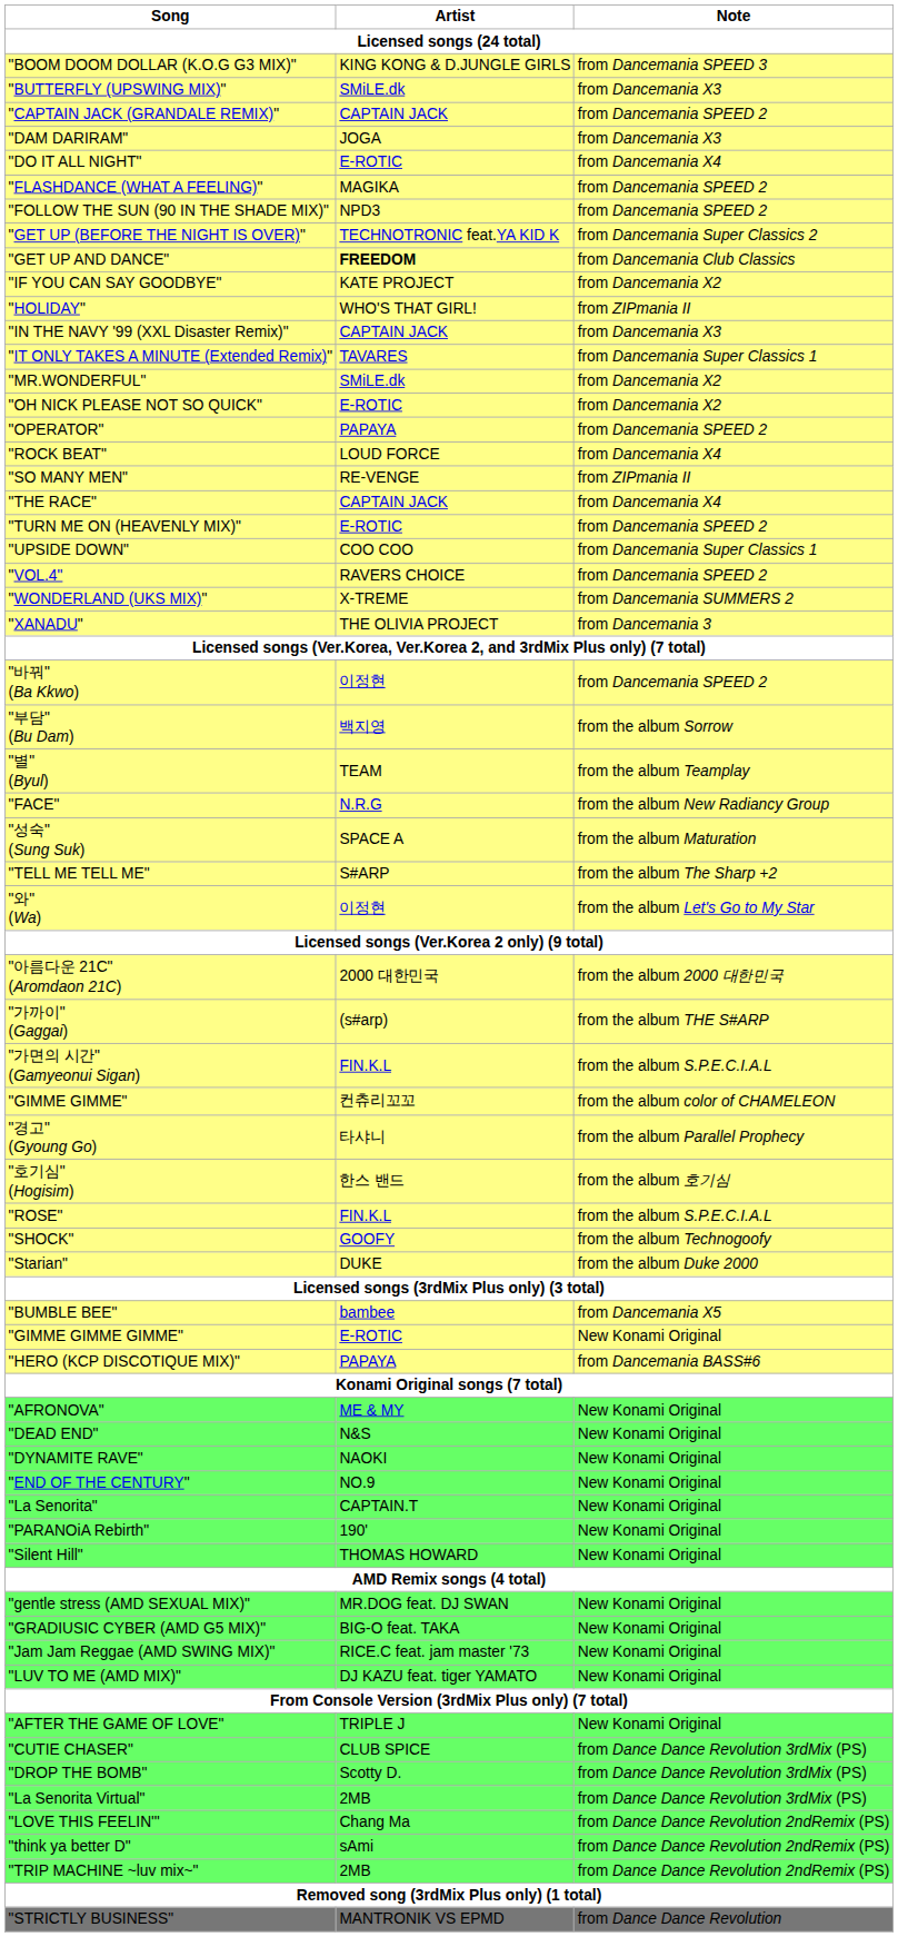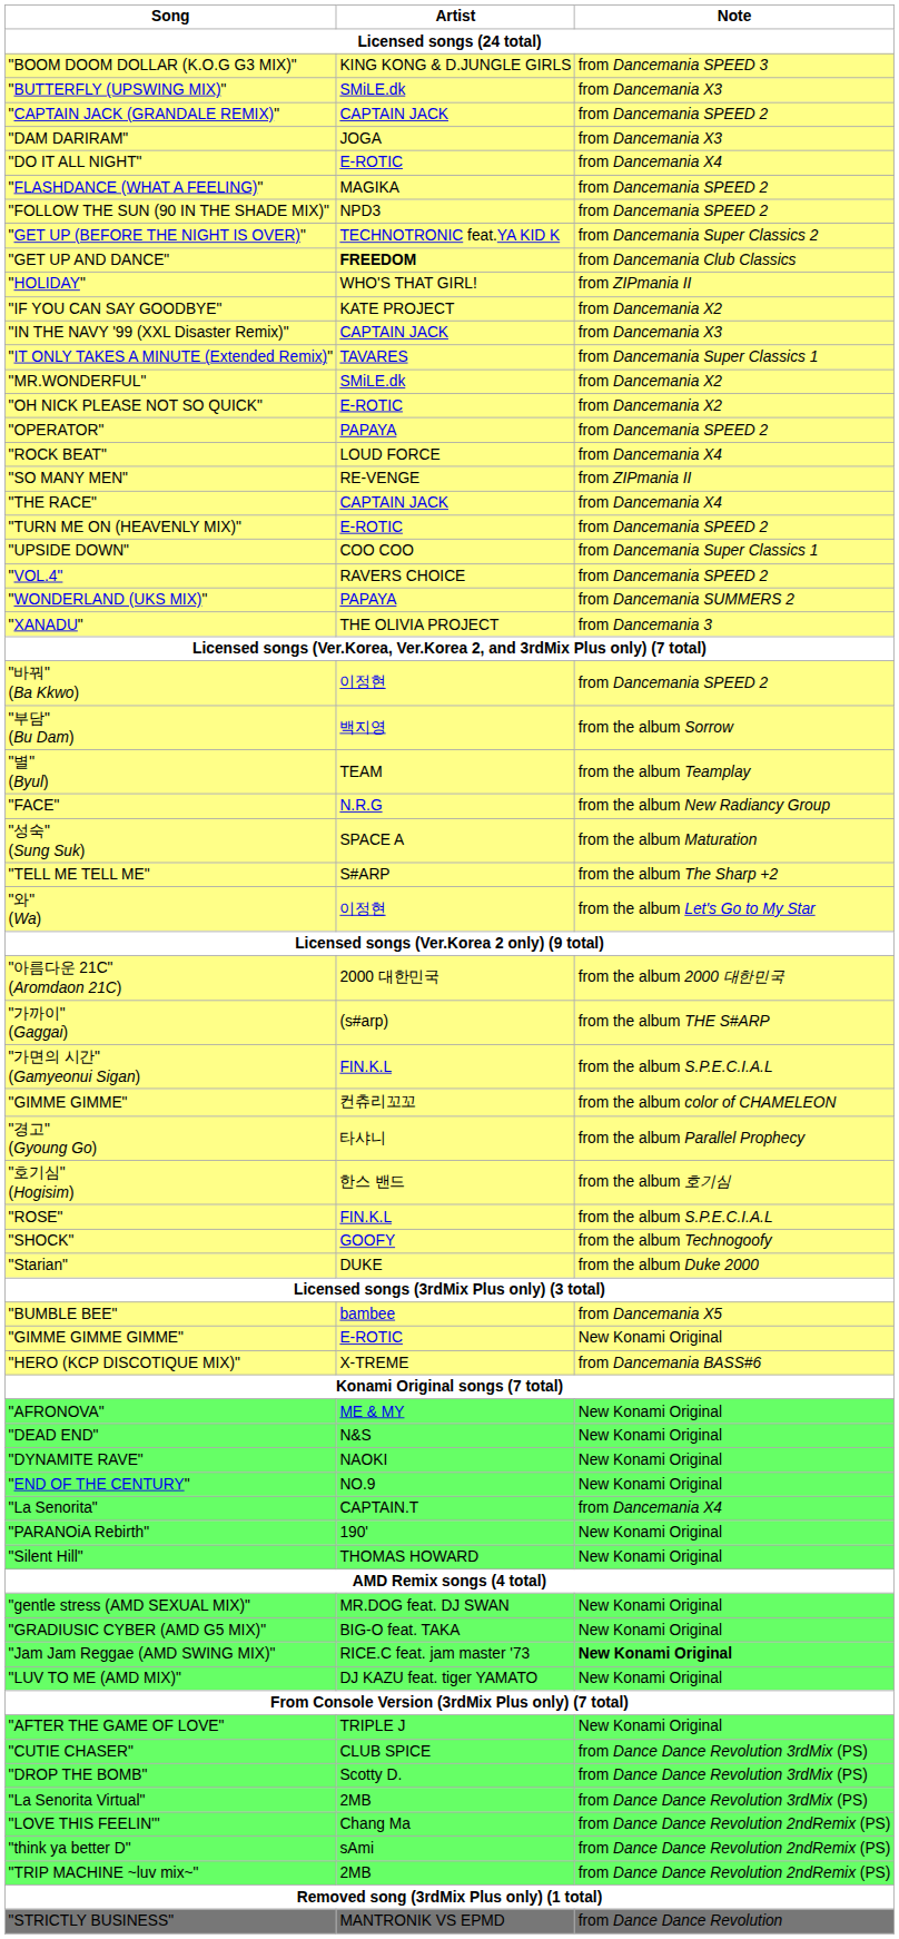rows swapped: "HOLIDAY" <-> "IF YOU CAN SAY GOODBYE"
"WONDERLAND (UKS MIX)" | Artist: X-TREME -> PAPAYA
"HERO (KCP DISCOTIQUE MIX)" | Artist: PAPAYA -> X-TREME
"La Senorita" | Note: New Konami Original -> from Dancemania X4
"Jam Jam Reggae (AMD SWING MIX)" | Note: normal -> bold
